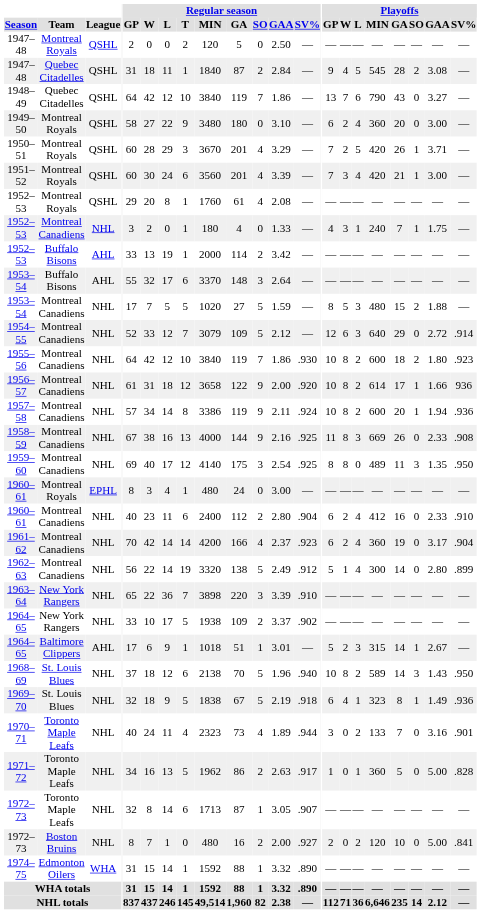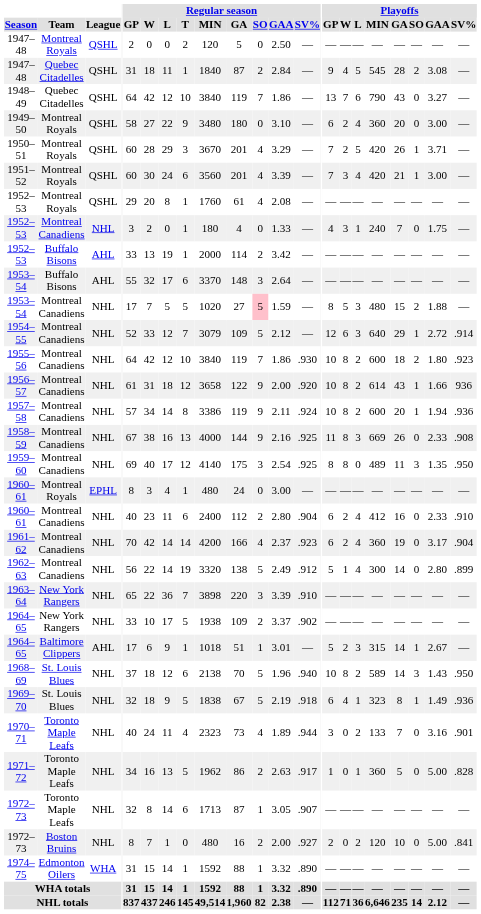1952–53 / Montreal Canadiens | Playoffs / SO: 1 -> 0
1953–54 / Montreal Canadiens | Regular season / SO: no background -> pink background
1954–55 | Playoffs / SO: 0 -> 1
1956–57 | Playoffs / GA: 17 -> 43
